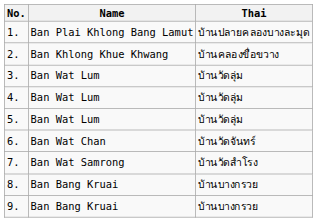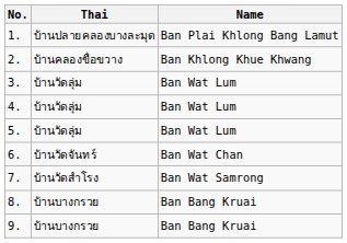columns swapped: Name <-> Thai
